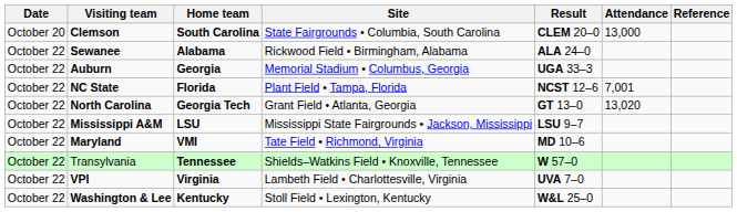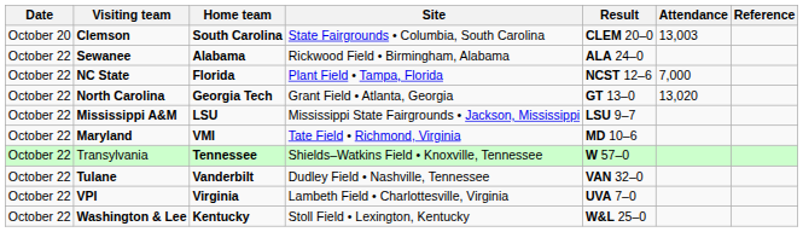Clemson | Attendance: 13,000 -> 13,003
- row: October 22 | Auburn | Georgia | Memorial Stadium • Columbus, Georgia | UGA 33–3
NC State | Attendance: 7,001 -> 7,000
+ row: October 22 | Tulane | Vanderbilt | Dudley Field • Nashville, Tennessee | VAN 32–0
